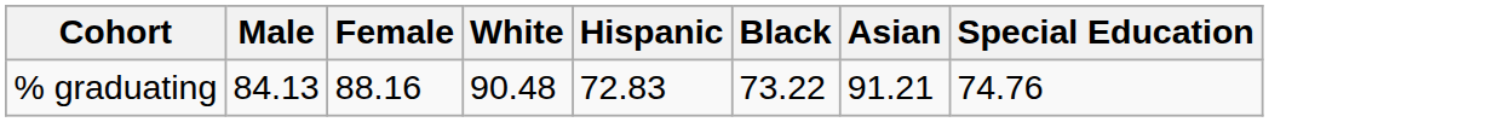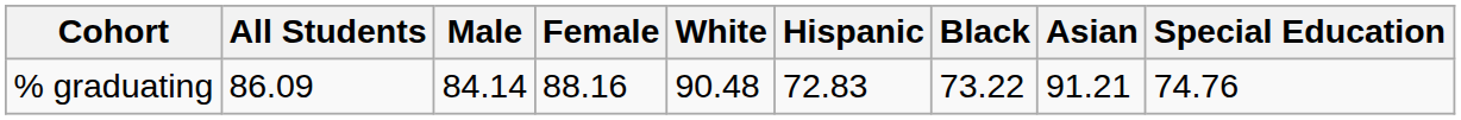+ column: All Students | 86.09
% graduating | Male: 84.13 -> 84.14
